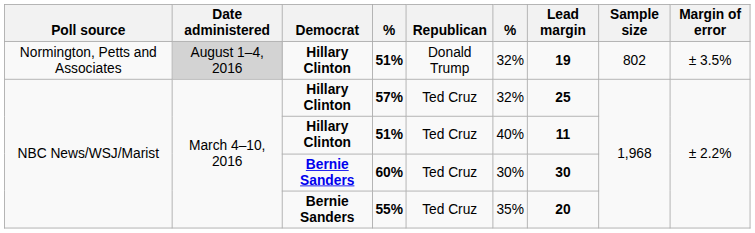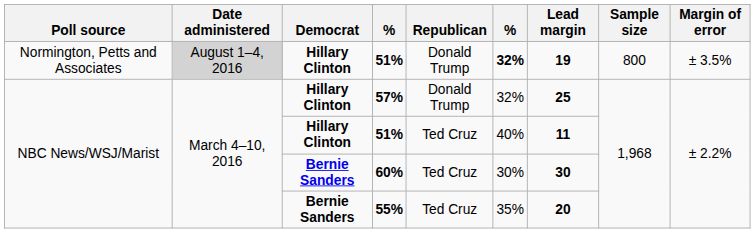Normington, Petts and Associates / 51% | column 6: normal -> bold
Normington, Petts and Associates / 51% | Sample size: 802 -> 800
57% | Republican: Ted Cruz -> Donald Trump
